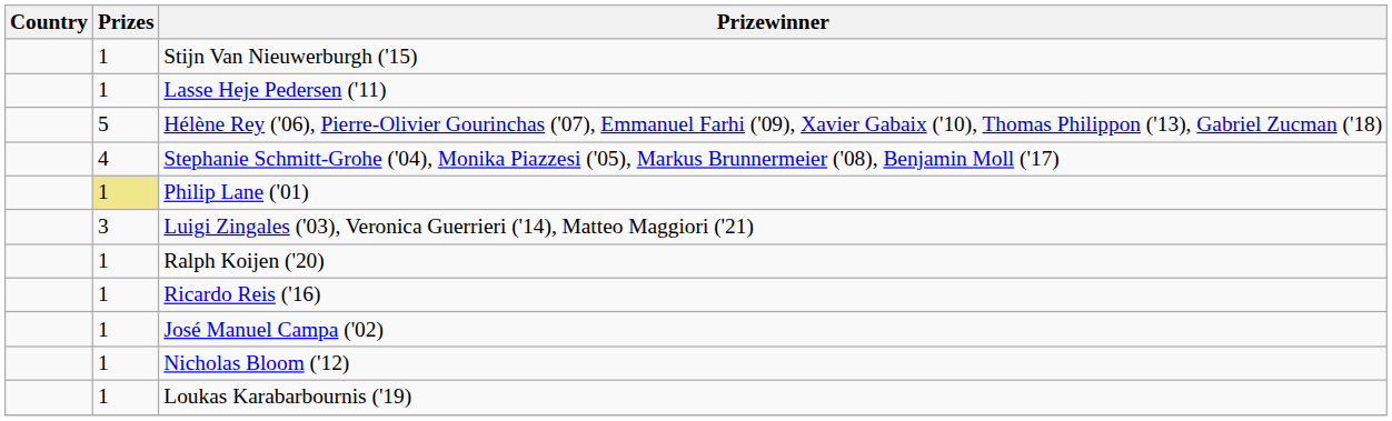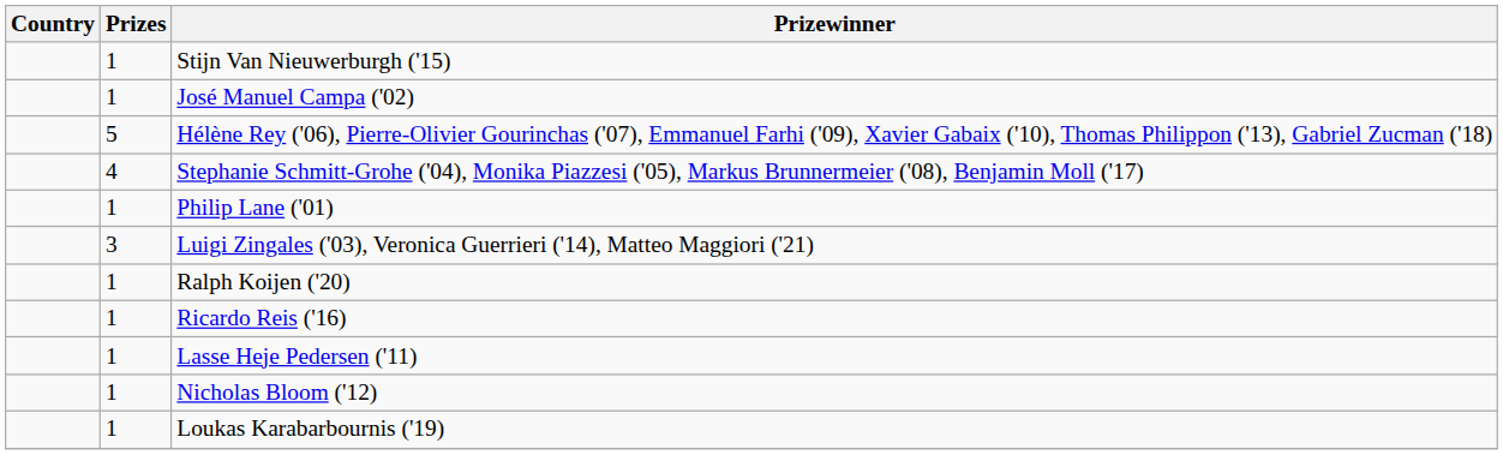rows swapped: Lasse Heje Pedersen ('11) <-> José Manuel Campa ('02)
Philip Lane ('01) | Prizes: khaki background -> no background
